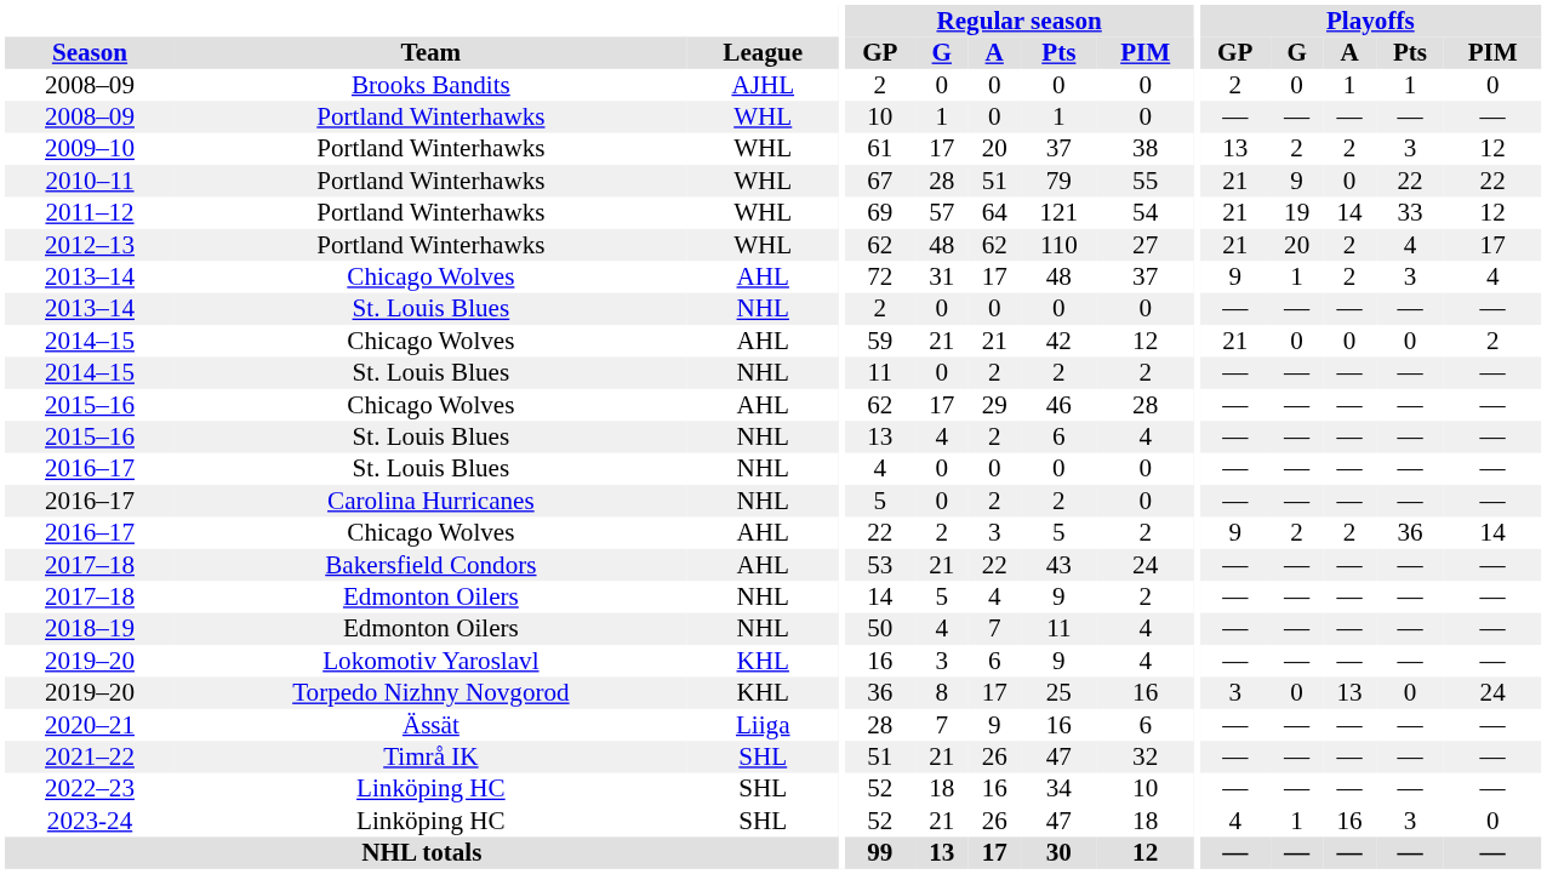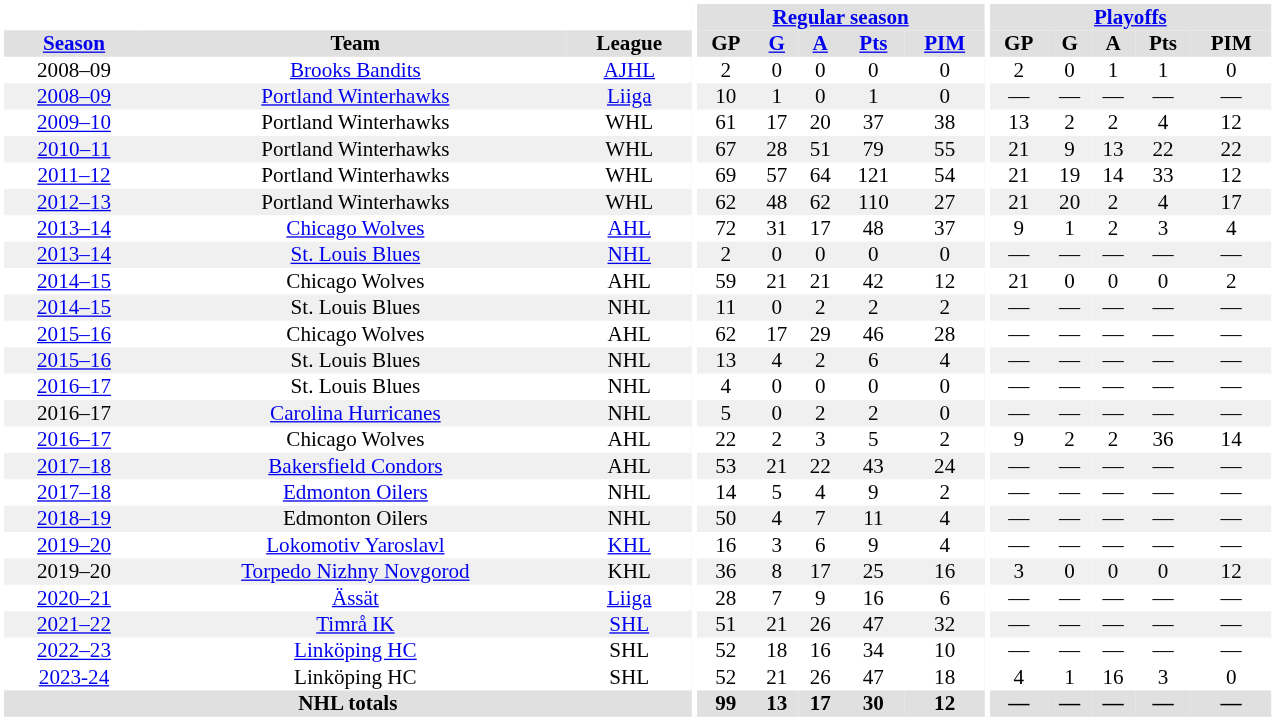2008–09 / Portland Winterhawks | League: WHL -> Liiga
2009–10 | Playoffs / Pts: 3 -> 4
2010–11 | Playoffs / A: 0 -> 13
2019–20 / Torpedo Nizhny Novgorod | Playoffs / A: 13 -> 0
2019–20 / Torpedo Nizhny Novgorod | Playoffs / PIM: 24 -> 12
